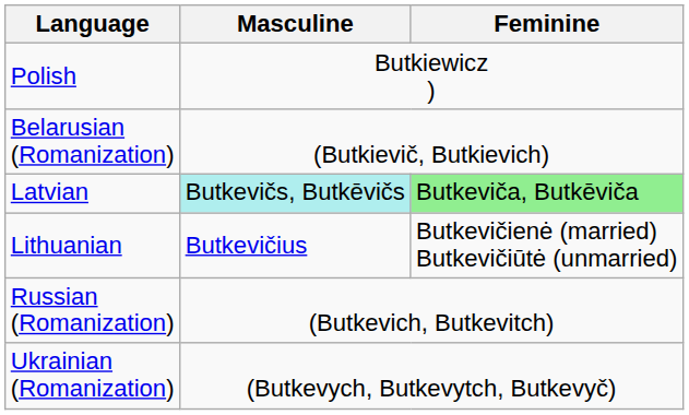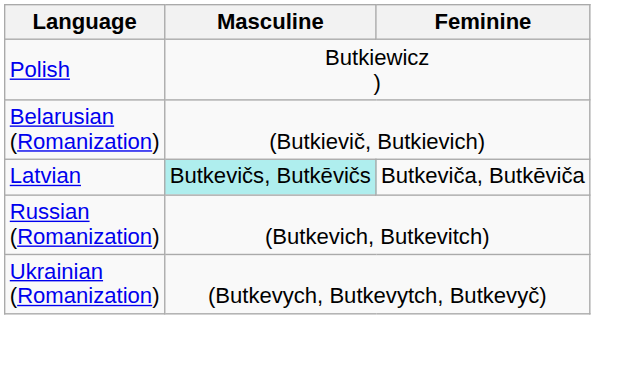Latvian | Feminine: lightgreen background -> no background
- row: Lithuanian | Butkevičius | Butkevičienė (married) Butkevičiūtė (unmarried)
